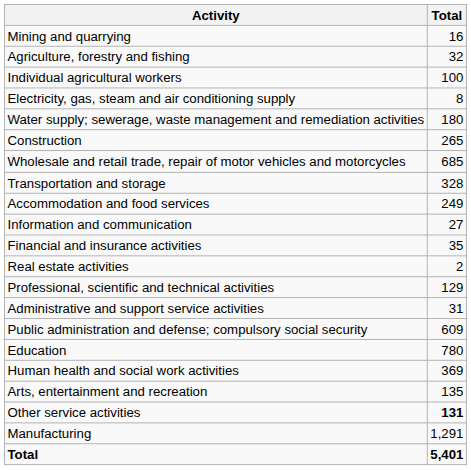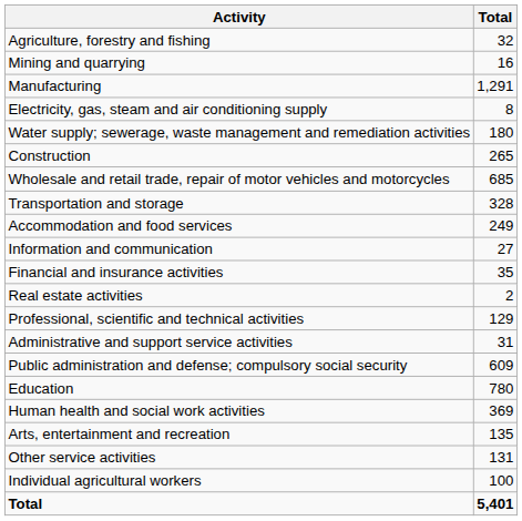rows swapped: Agriculture, forestry and fishing <-> Mining and quarrying
rows swapped: Manufacturing <-> Individual agricultural workers
Other service activities | Total: bold -> normal
